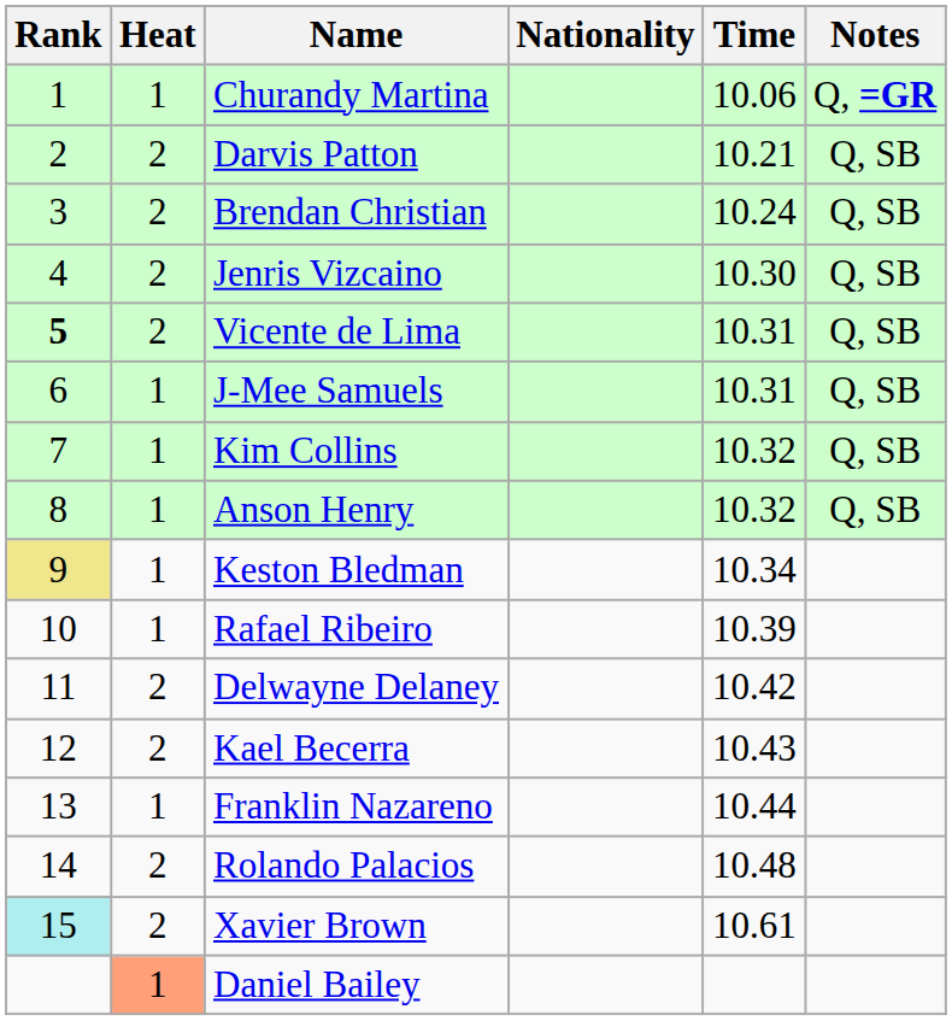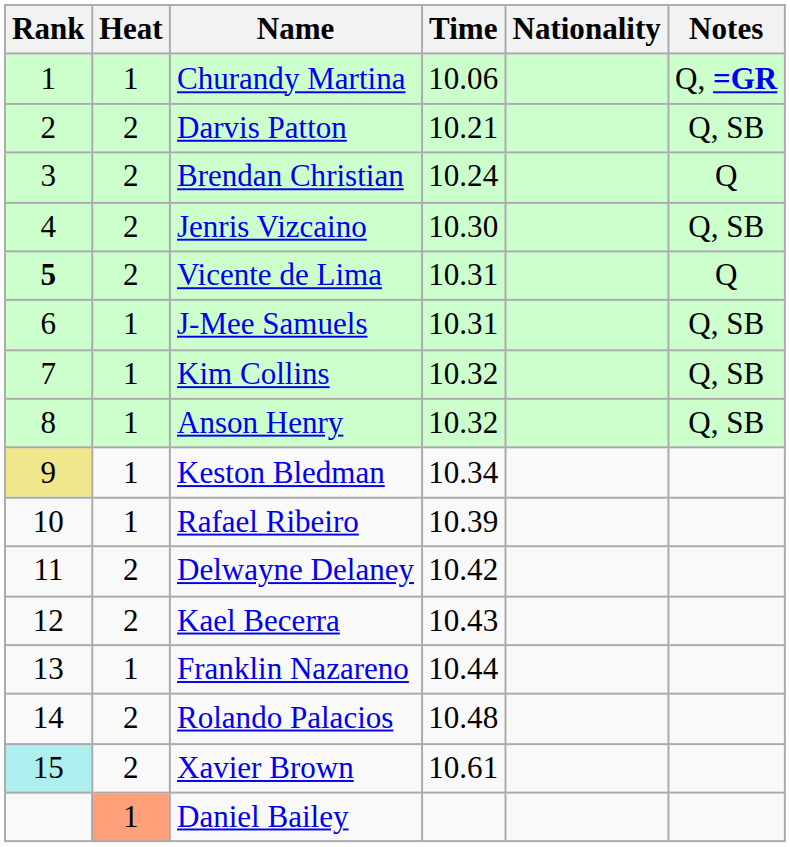columns swapped: Nationality <-> Time
Brendan Christian | Notes: Q, SB -> Q
Vicente de Lima | Notes: Q, SB -> Q
